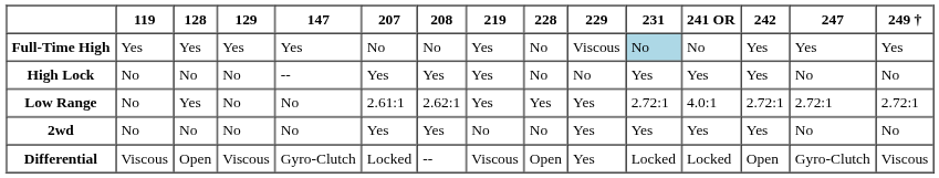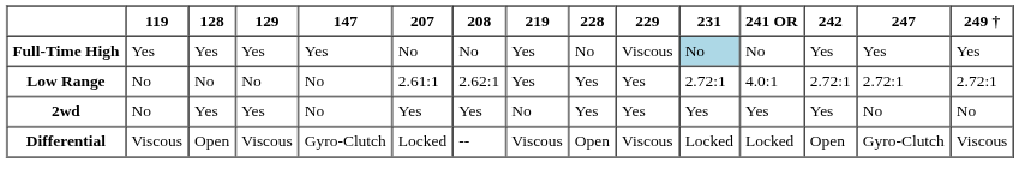- row: High Lock | No | No | No | -- | Yes | Yes | Yes | No | No | Yes | Yes | Yes | No | No
Low Range | 128: Yes -> No
2wd | 128: No -> Yes
2wd | 129: No -> Yes
2wd | 228: No -> Yes
Differential | 229: Yes -> Viscous
